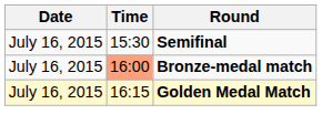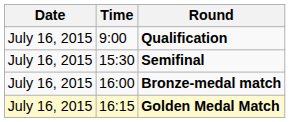+ row: July 16, 2015 | 9:00 | Qualification
Bronze-medal match | Time: lightsalmon background -> no background
